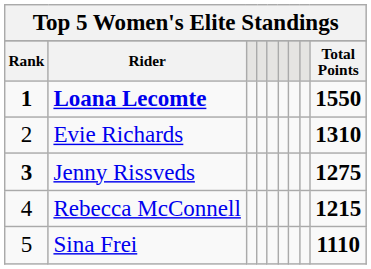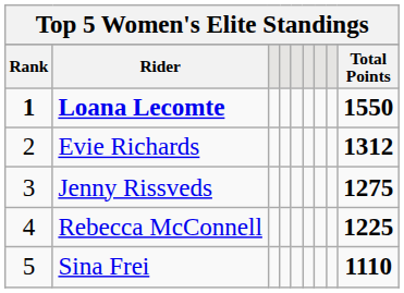Evie Richards | Total Points: 1310 -> 1312
Jenny Rissveds | Rank: bold -> normal
Rebecca McConnell | Total Points: 1215 -> 1225
